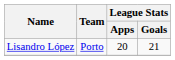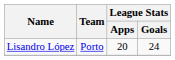Lisandro López | League Stats / Goals: 21 -> 24
